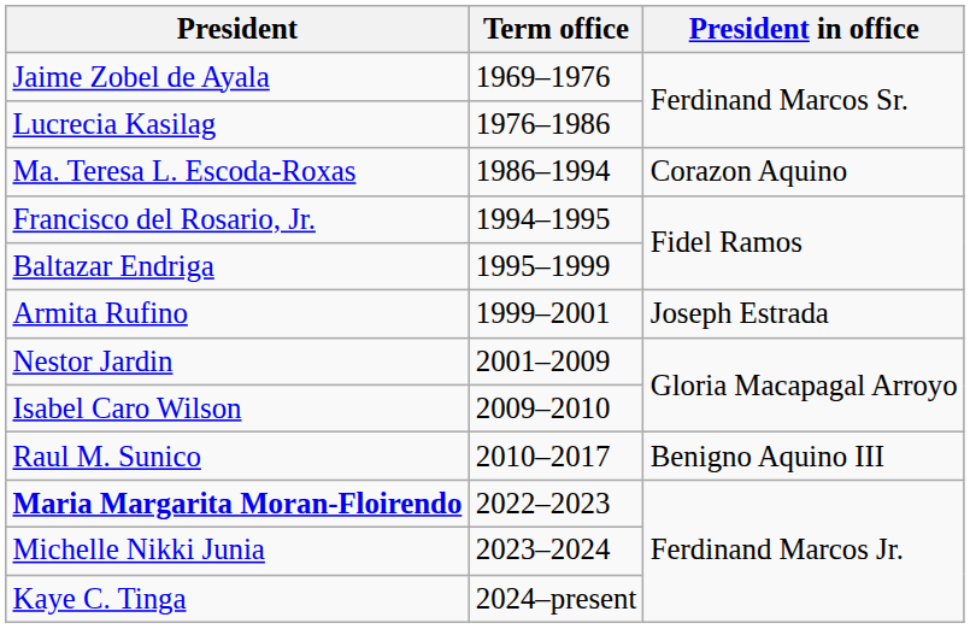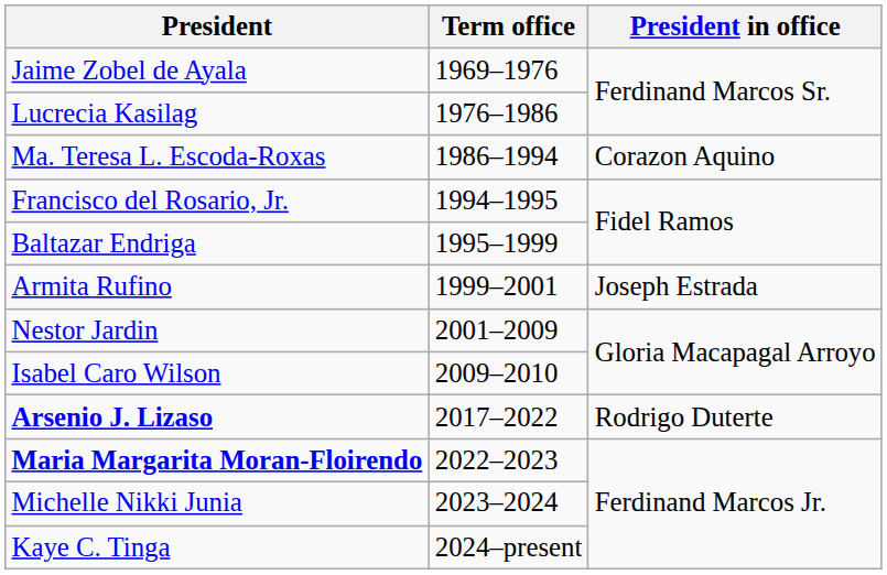- row: Raul M. Sunico | 2010–2017 | Benigno Aquino III
+ row: Arsenio J. Lizaso | 2017–2022 | Rodrigo Duterte
